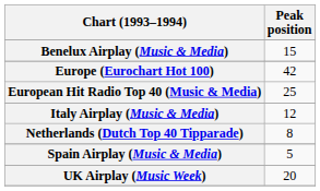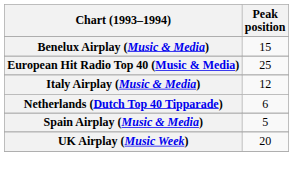- row: Europe (Eurochart Hot 100) | 42
Netherlands (Dutch Top 40 Tipparade) | Peak position: 8 -> 6
